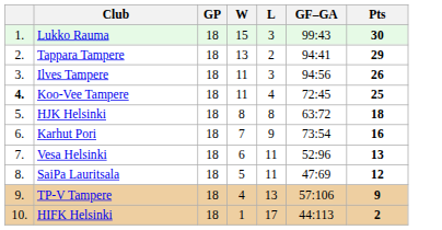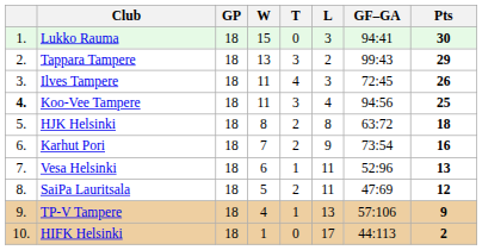+ column: T | 0 | 3 | 4 | 3 | 2 | 2 | 1 | 2 | 1 | 0
Lukko Rauma | GF–GA: 99:43 -> 94:41
Tappara Tampere | GF–GA: 94:41 -> 99:43
Ilves Tampere | GF–GA: 94:56 -> 72:45
Koo-Vee Tampere | GF–GA: 72:45 -> 94:56
